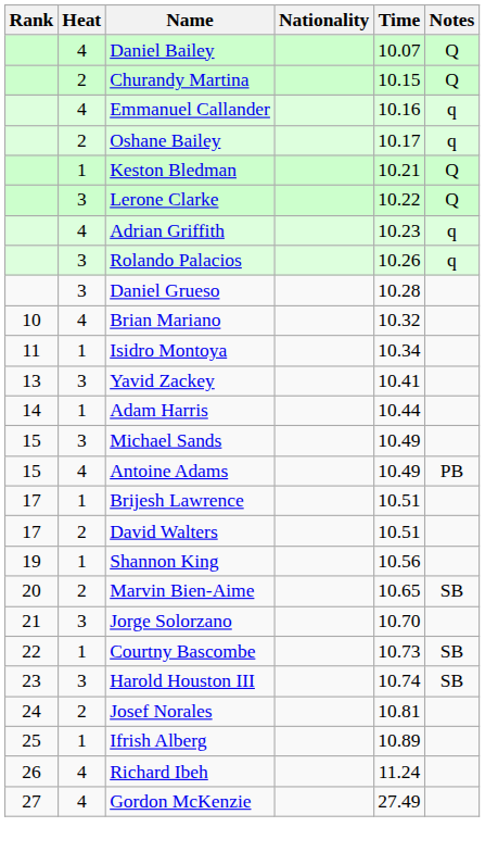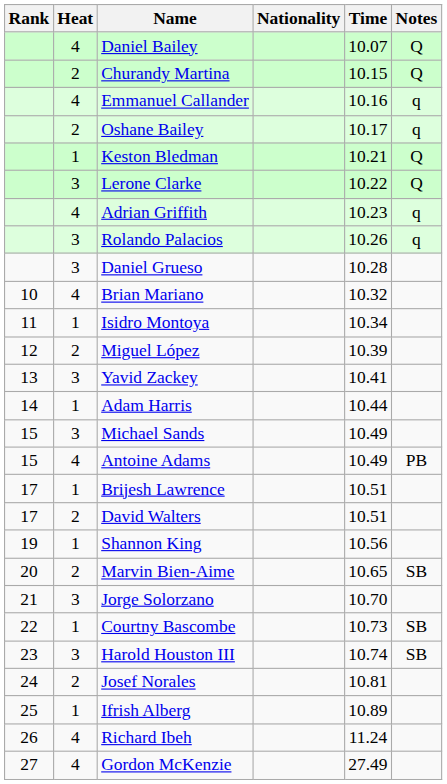+ row: 12 | 2 | Miguel López | 10.39
